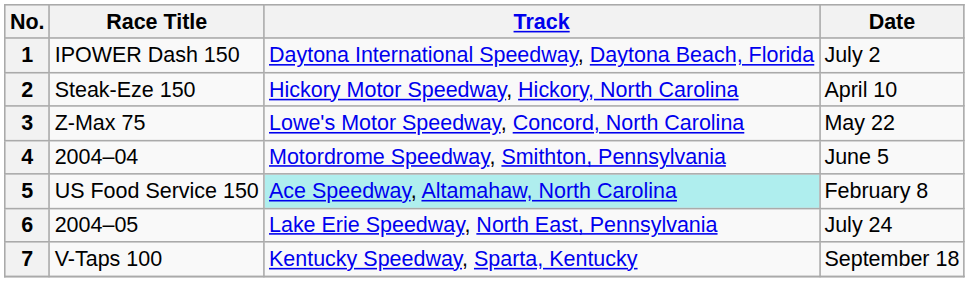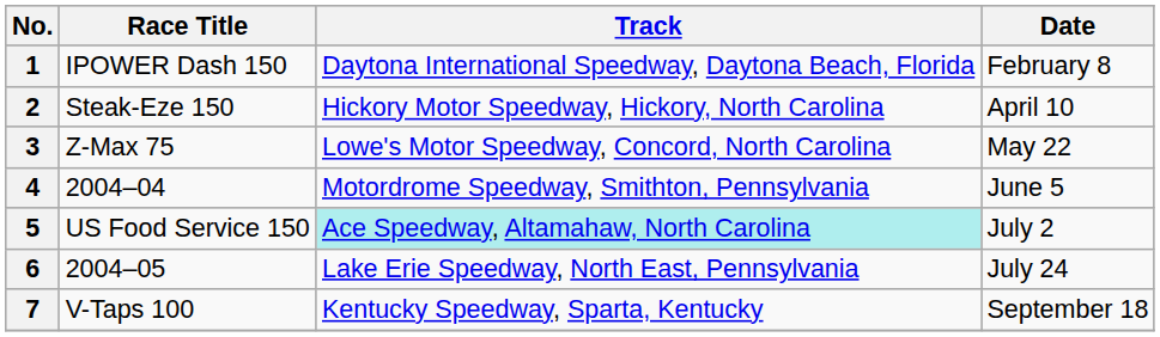1 | Date: July 2 -> February 8
5 | Date: February 8 -> July 2
